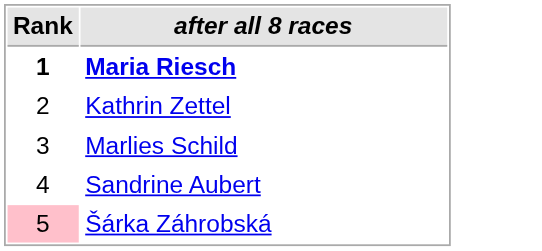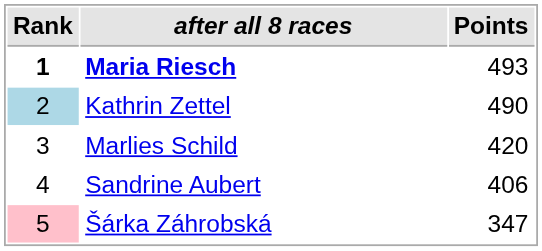+ column: Points | 493 | 490 | 420 | 406 | 347
Kathrin Zettel | Rank: no background -> lightblue background
